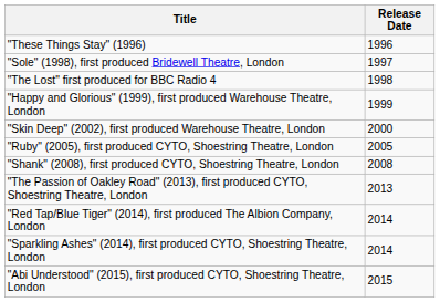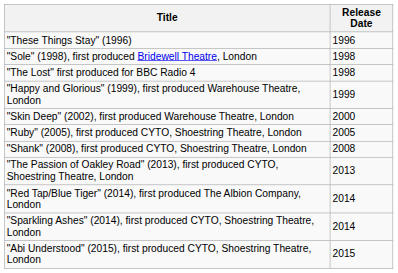"Sole" (1998), first produced Bridewell Theatre, London | Release Date: 1997 -> 1998
